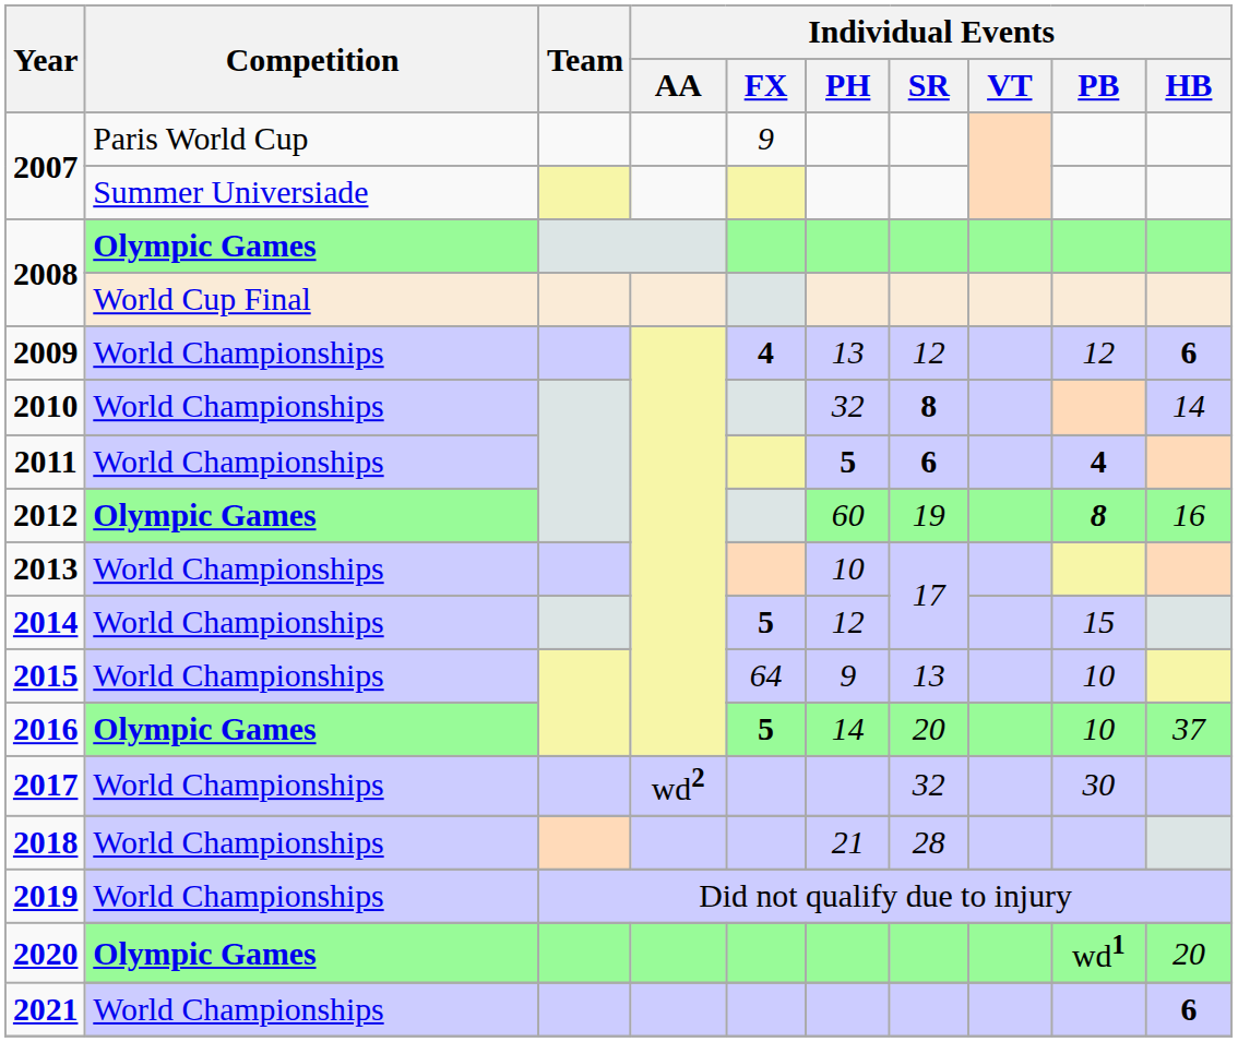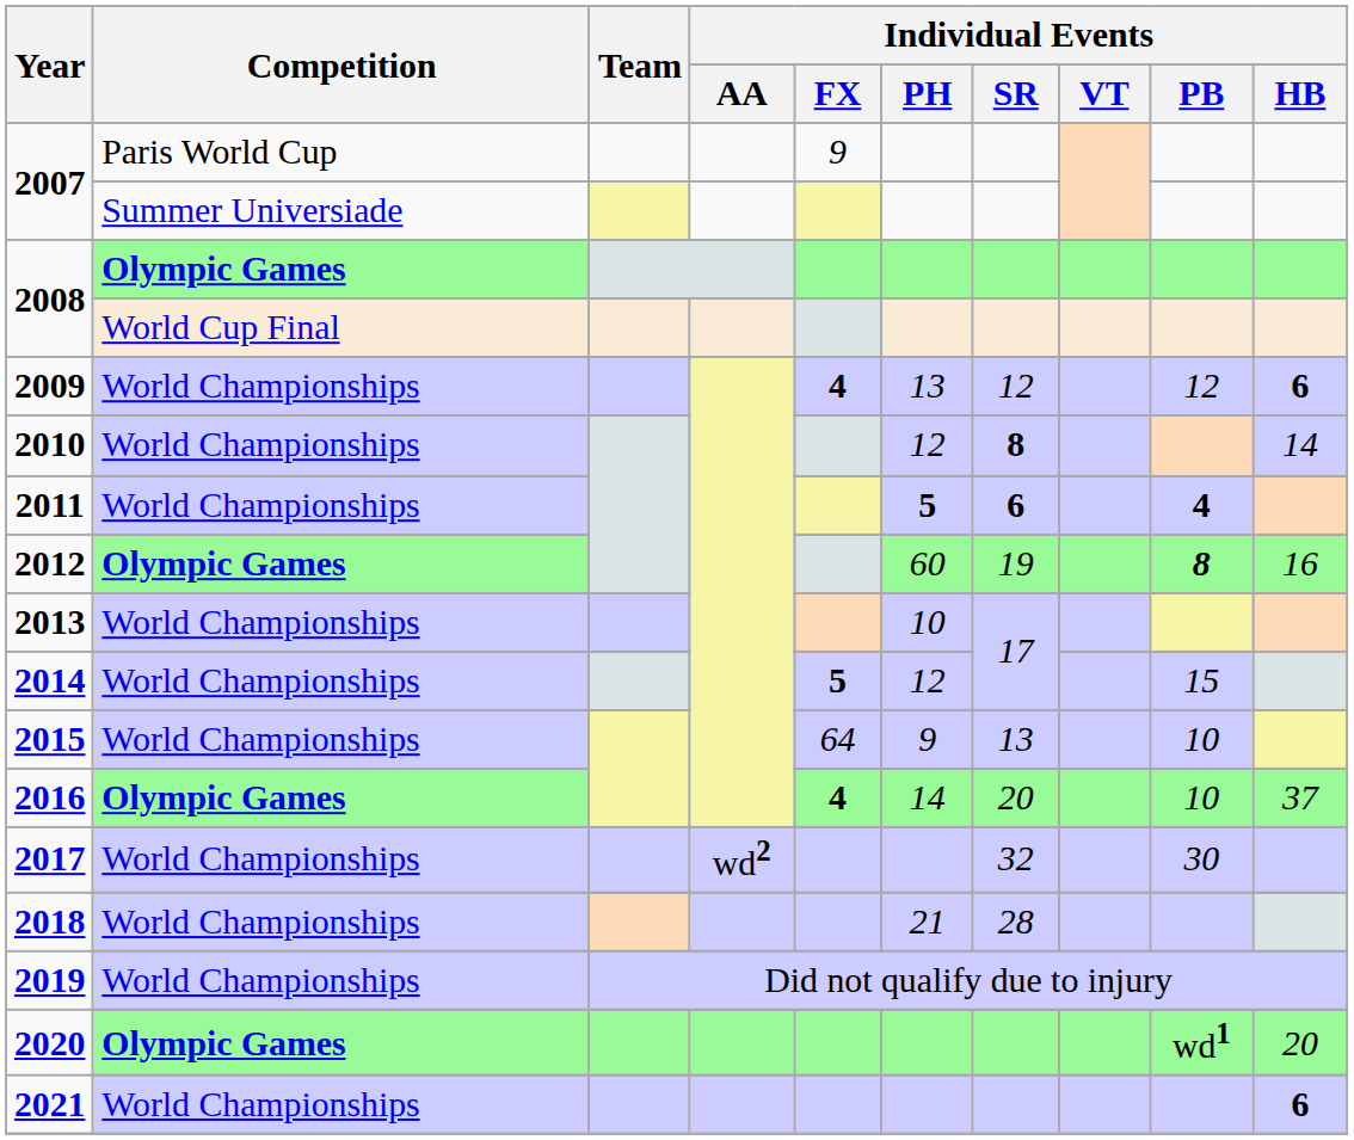2010 / World Championships | Individual Events / PH: 32 -> 12
2016 / Olympic Games | Individual Events / FX: 5 -> 4
